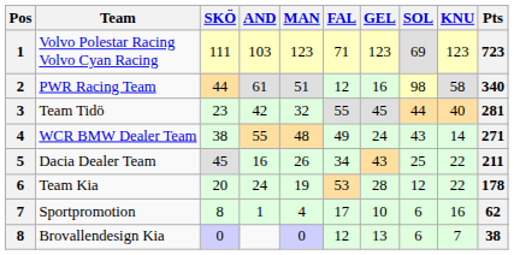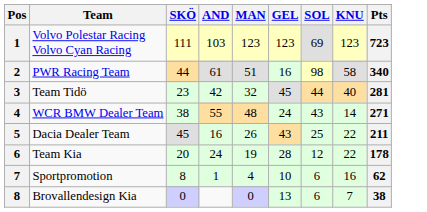- column: FAL | 71 | 12 | 55 | 49 | 34 | 53 | 17 | 12
